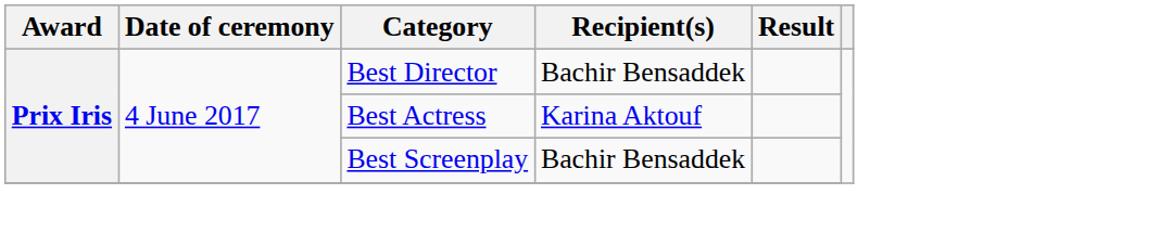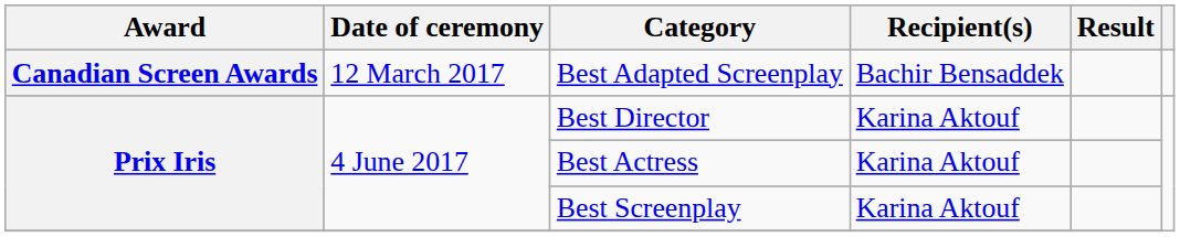+ row: Canadian Screen Awards | 12 March 2017 | Best Adapted Screenplay | Bachir Bensaddek
Best Director | Recipient(s): Bachir Bensaddek -> Karina Aktouf
Best Screenplay | Recipient(s): Bachir Bensaddek -> Karina Aktouf
